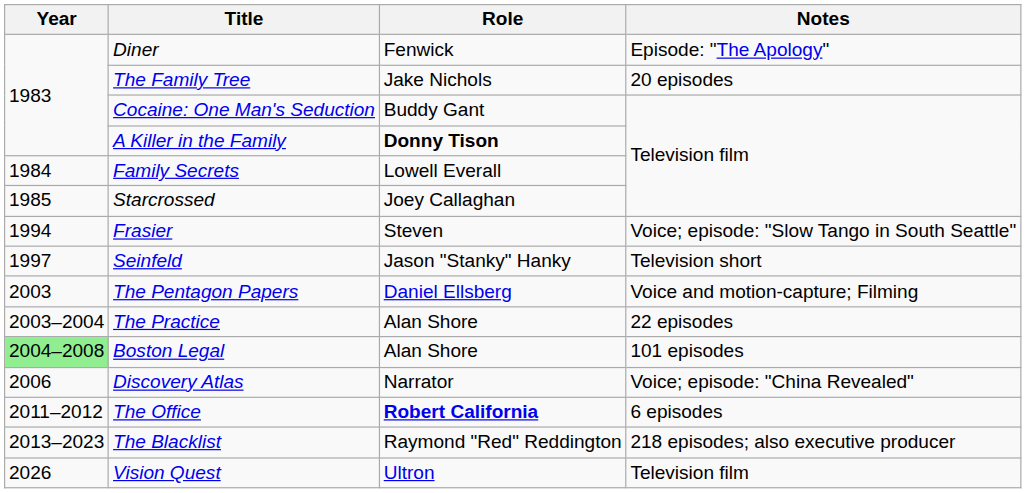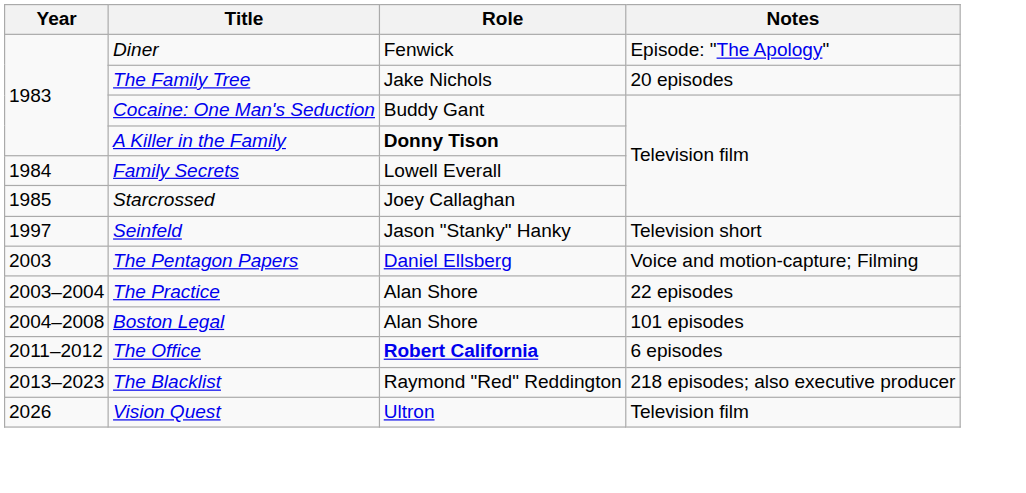- row: 1994 | Frasier | Steven | Voice; episode: "Slow Tango in South Seattle"
Boston Legal | Year: lightgreen background -> no background
- row: 2006 | Discovery Atlas | Narrator | Voice; episode: "China Revealed"
